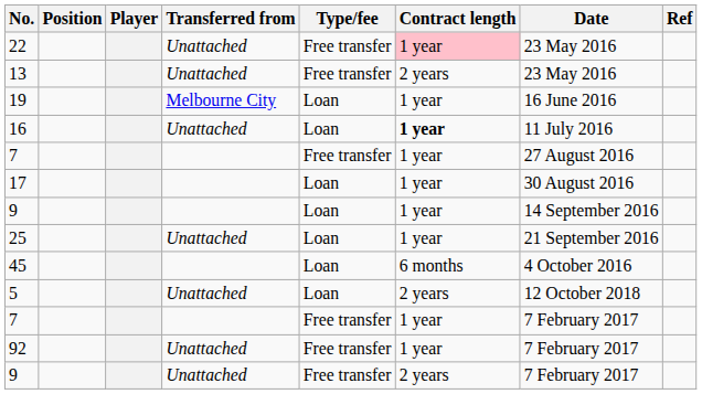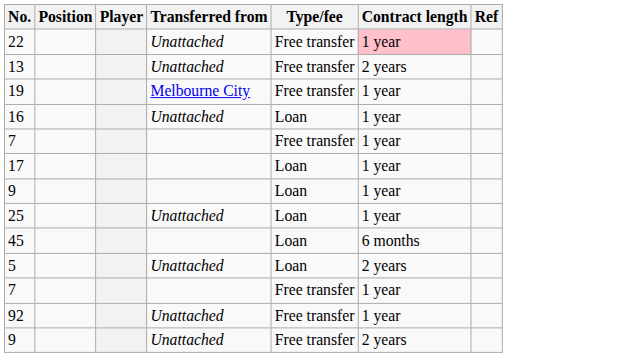- column: Date | 23 May 2016 | 23 May 2016 | 16 June 2016 | 11 July 2016 | 27 August 2016 | 30 August 2016 | 14 September 2016 | 21 September 2016 | 4 October 2016 | 12 October 2018 | 7 February 2017 | 7 February 2017 | 7 February 2017
19 | Type/fee: Loan -> Free transfer
16 | Contract length: bold -> normal
